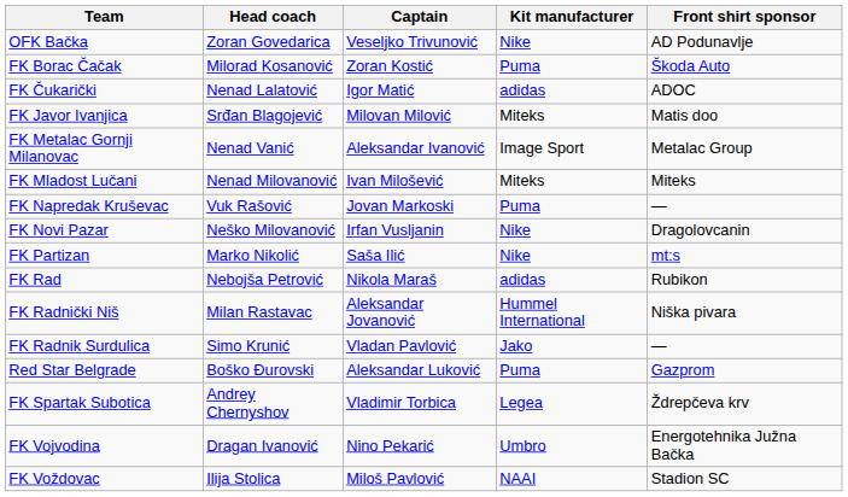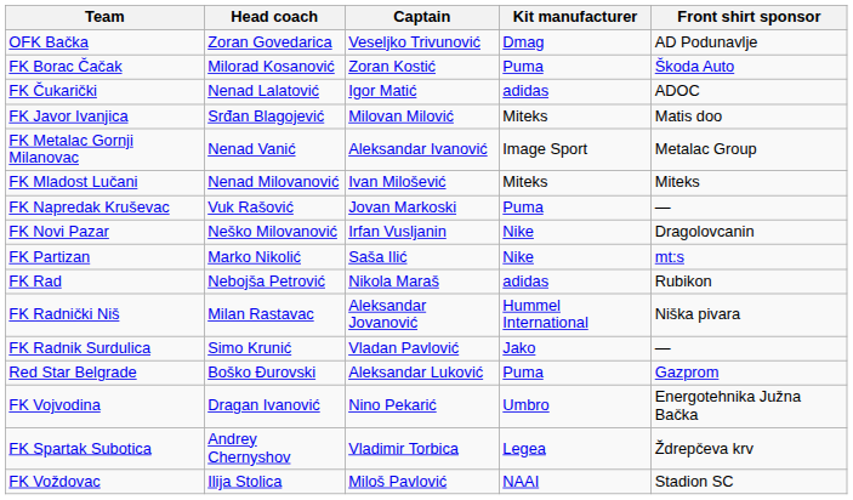OFK Bačka | Kit manufacturer: Nike -> Dmag
rows swapped: FK Spartak Subotica <-> FK Vojvodina
